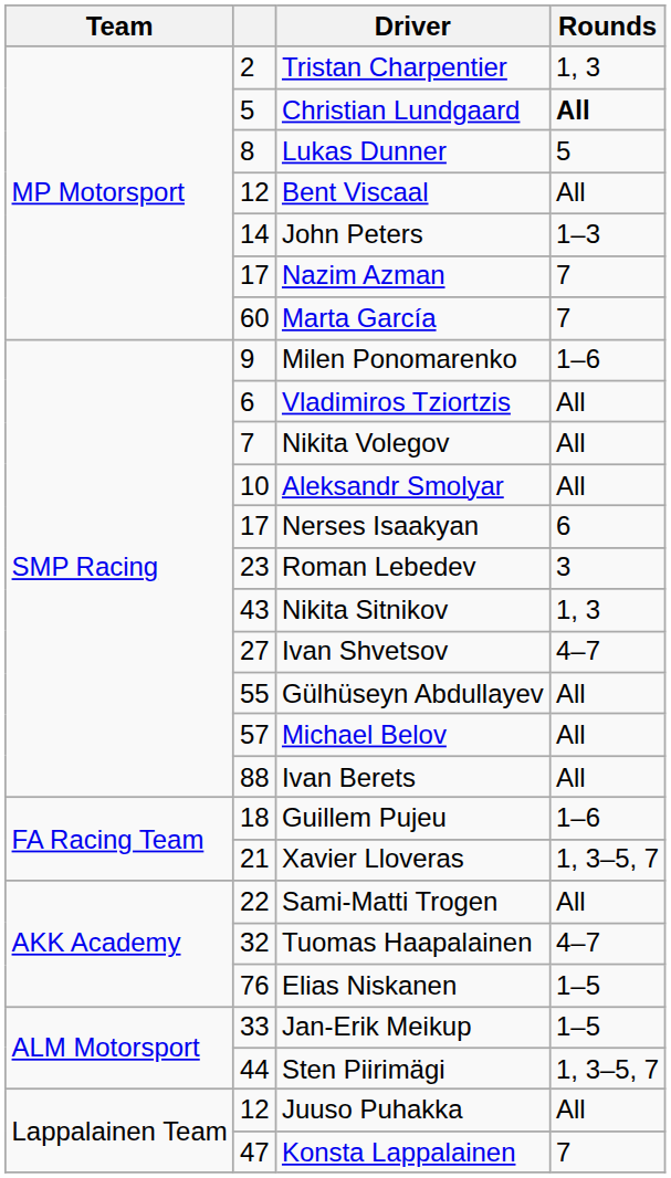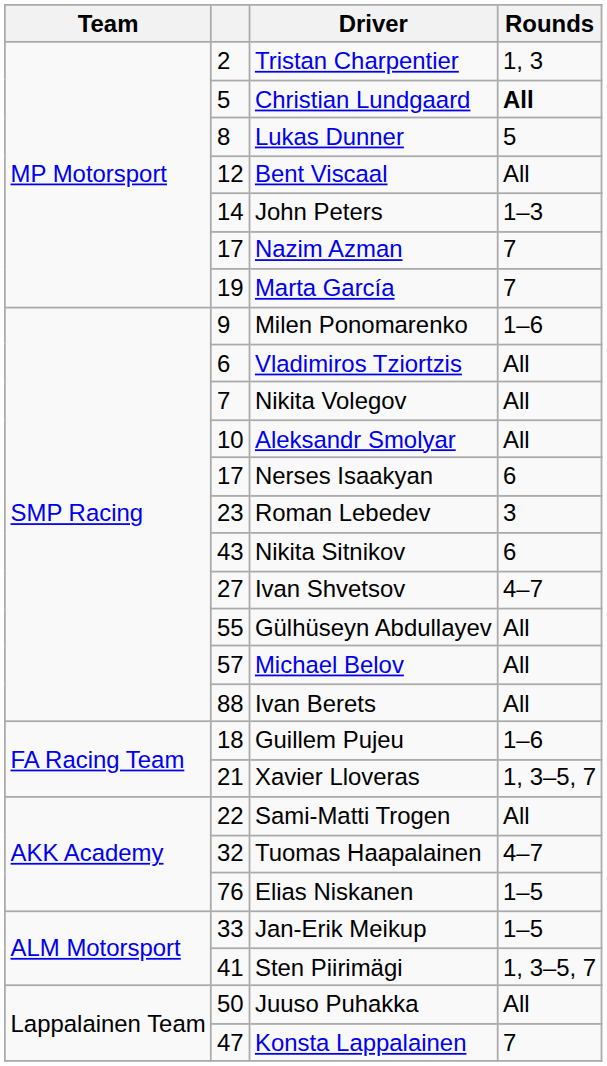Marta García | column 2: 60 -> 19
Nikita Sitnikov | Rounds: 1, 3 -> 6
Sten Piirimägi | column 2: 44 -> 41
Juuso Puhakka | column 2: 12 -> 50
